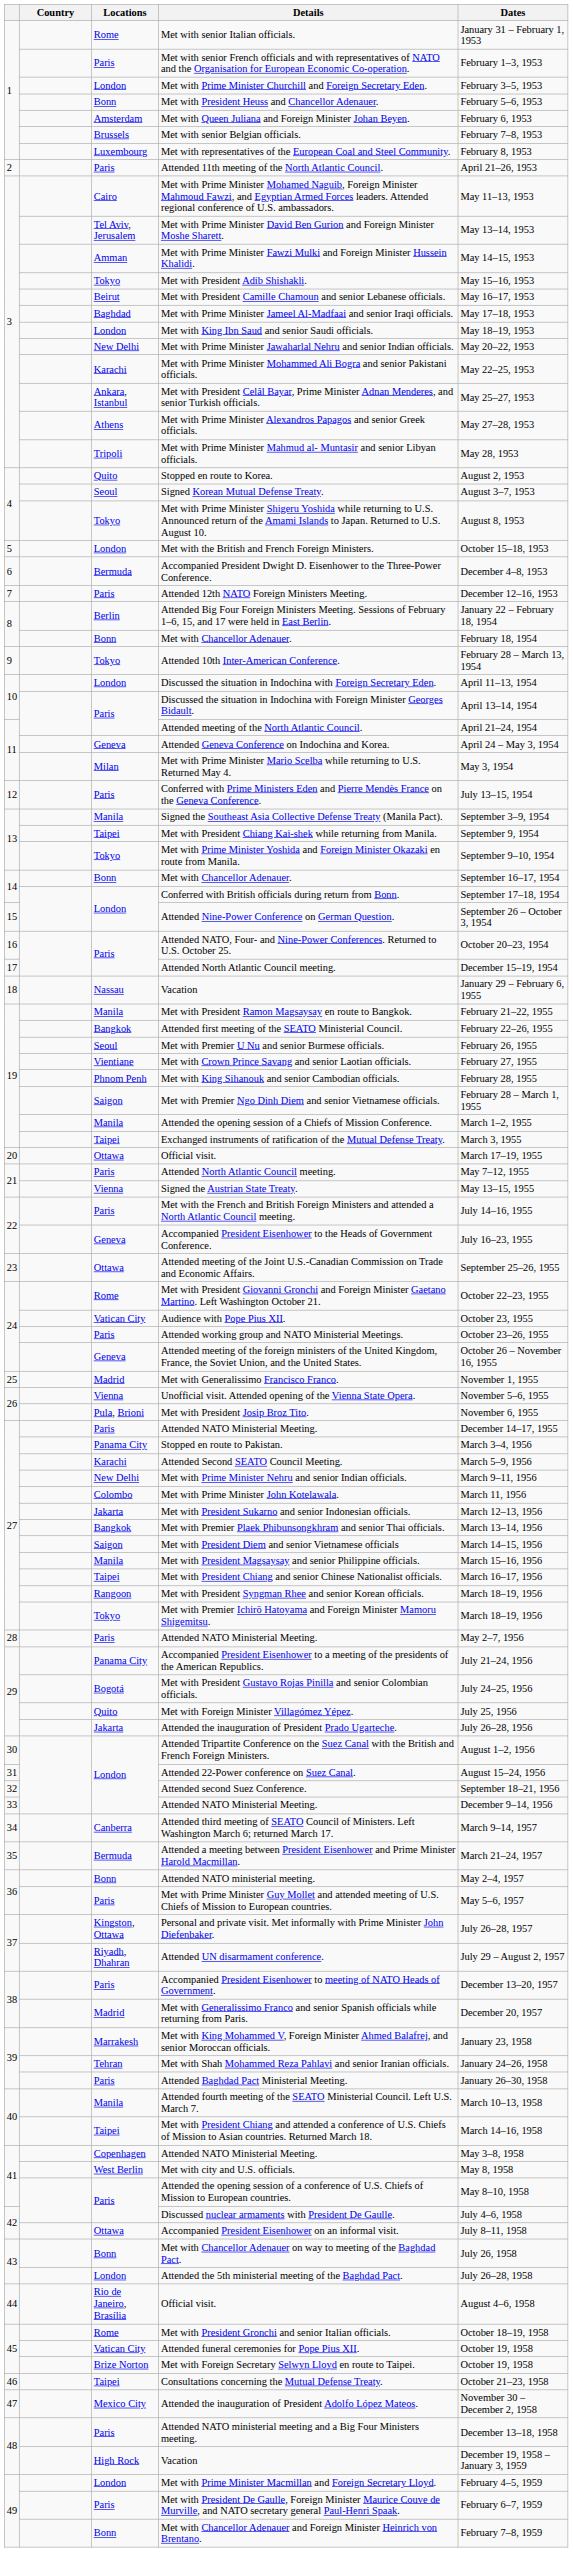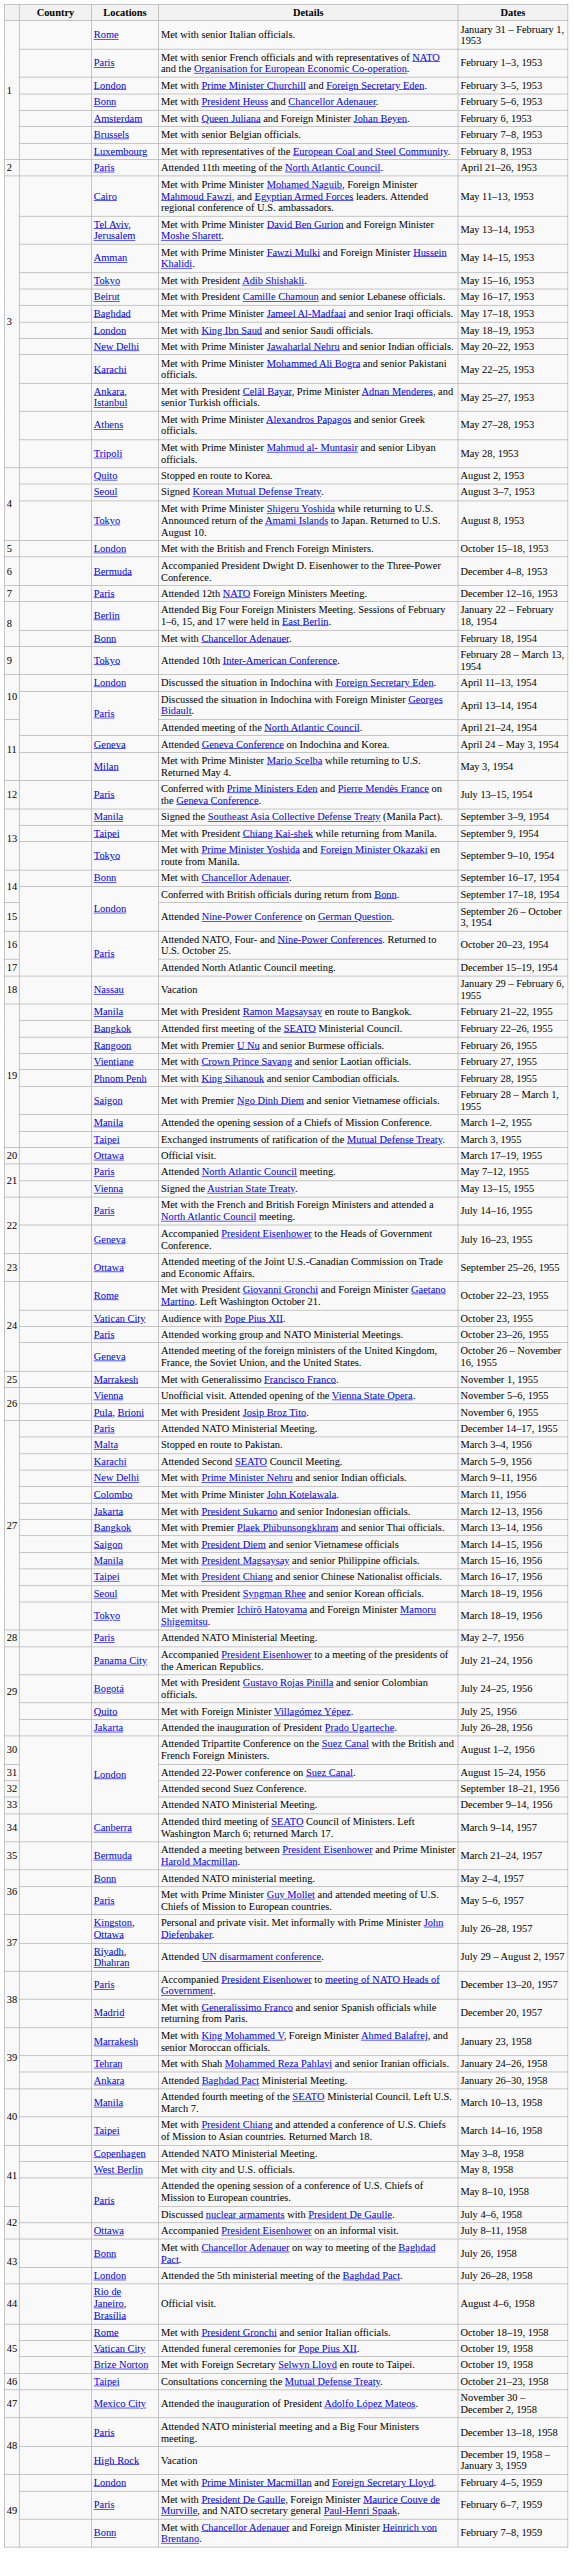Met with Premier U Nu and senior Burmese officials. | Locations: Seoul -> Rangoon
Met with Generalissimo Francisco Franco. | Locations: Madrid -> Marrakesh
Stopped en route to Pakistan. | Locations: Panama City -> Malta
Met with President Syngman Rhee and senior Korean officials. | Locations: Rangoon -> Seoul
Attended Baghdad Pact Ministerial Meeting. | Locations: Paris -> Ankara
